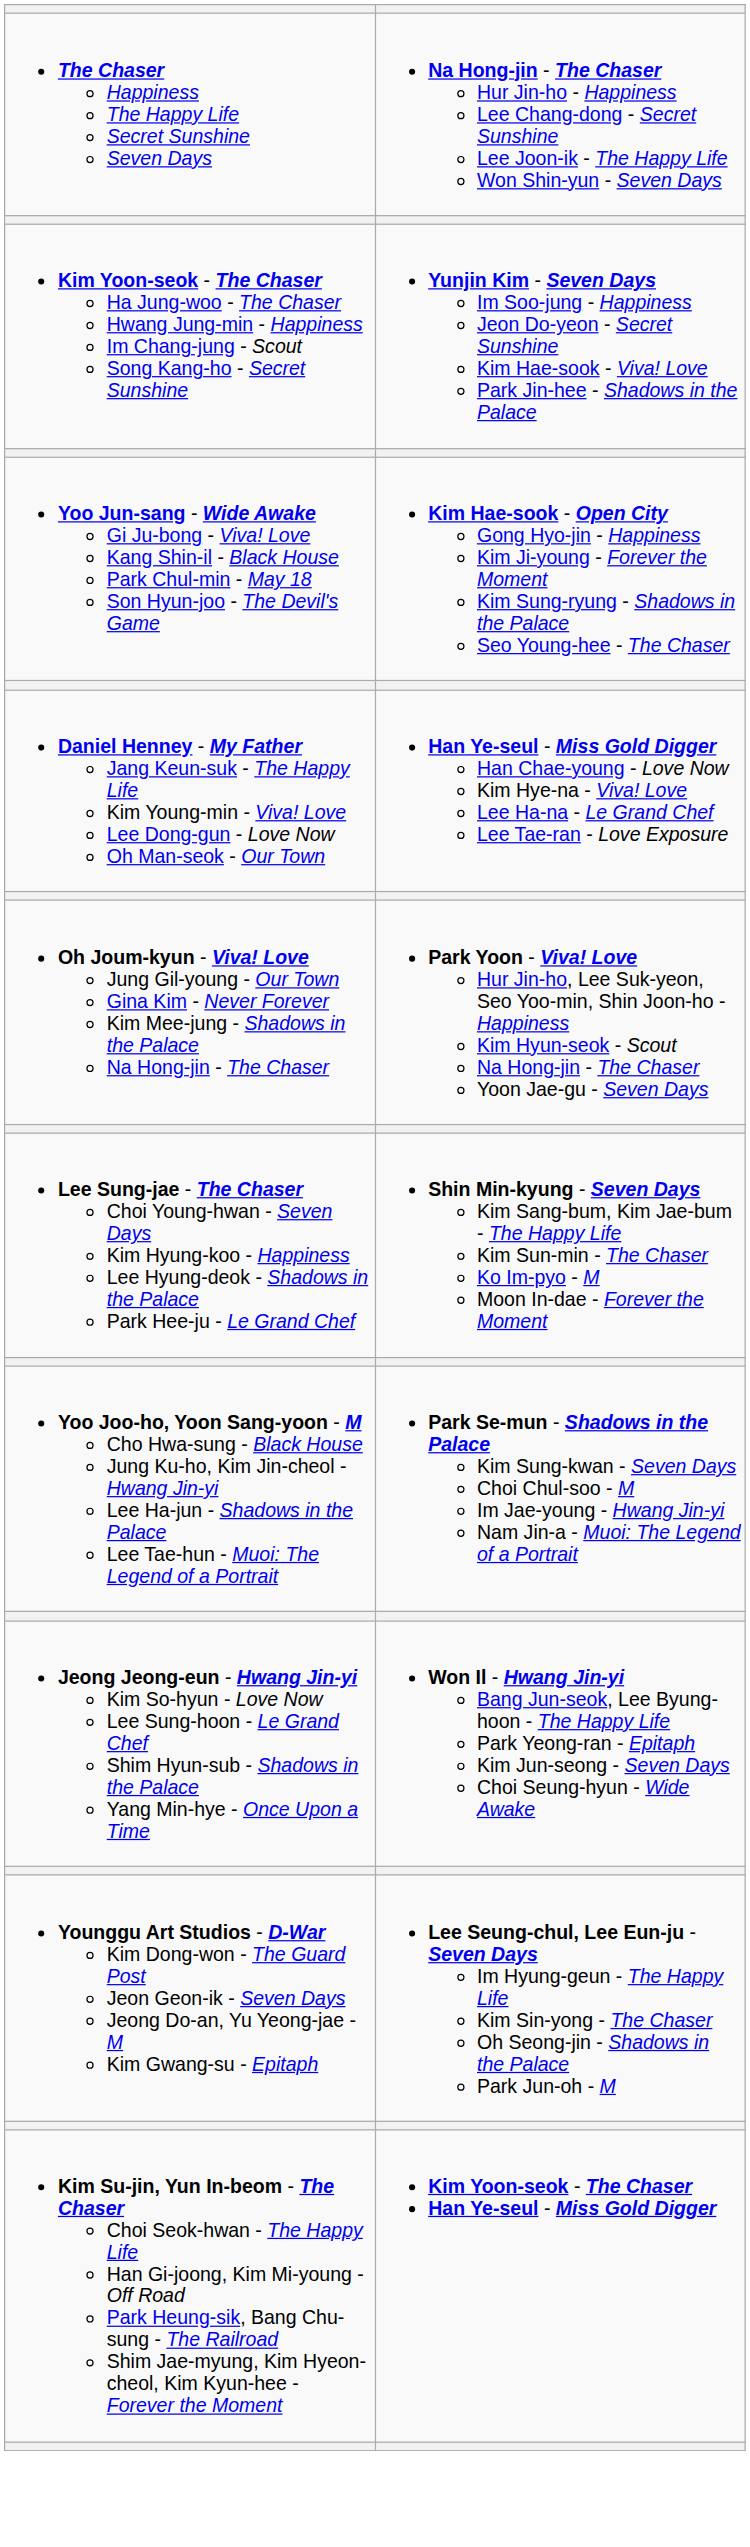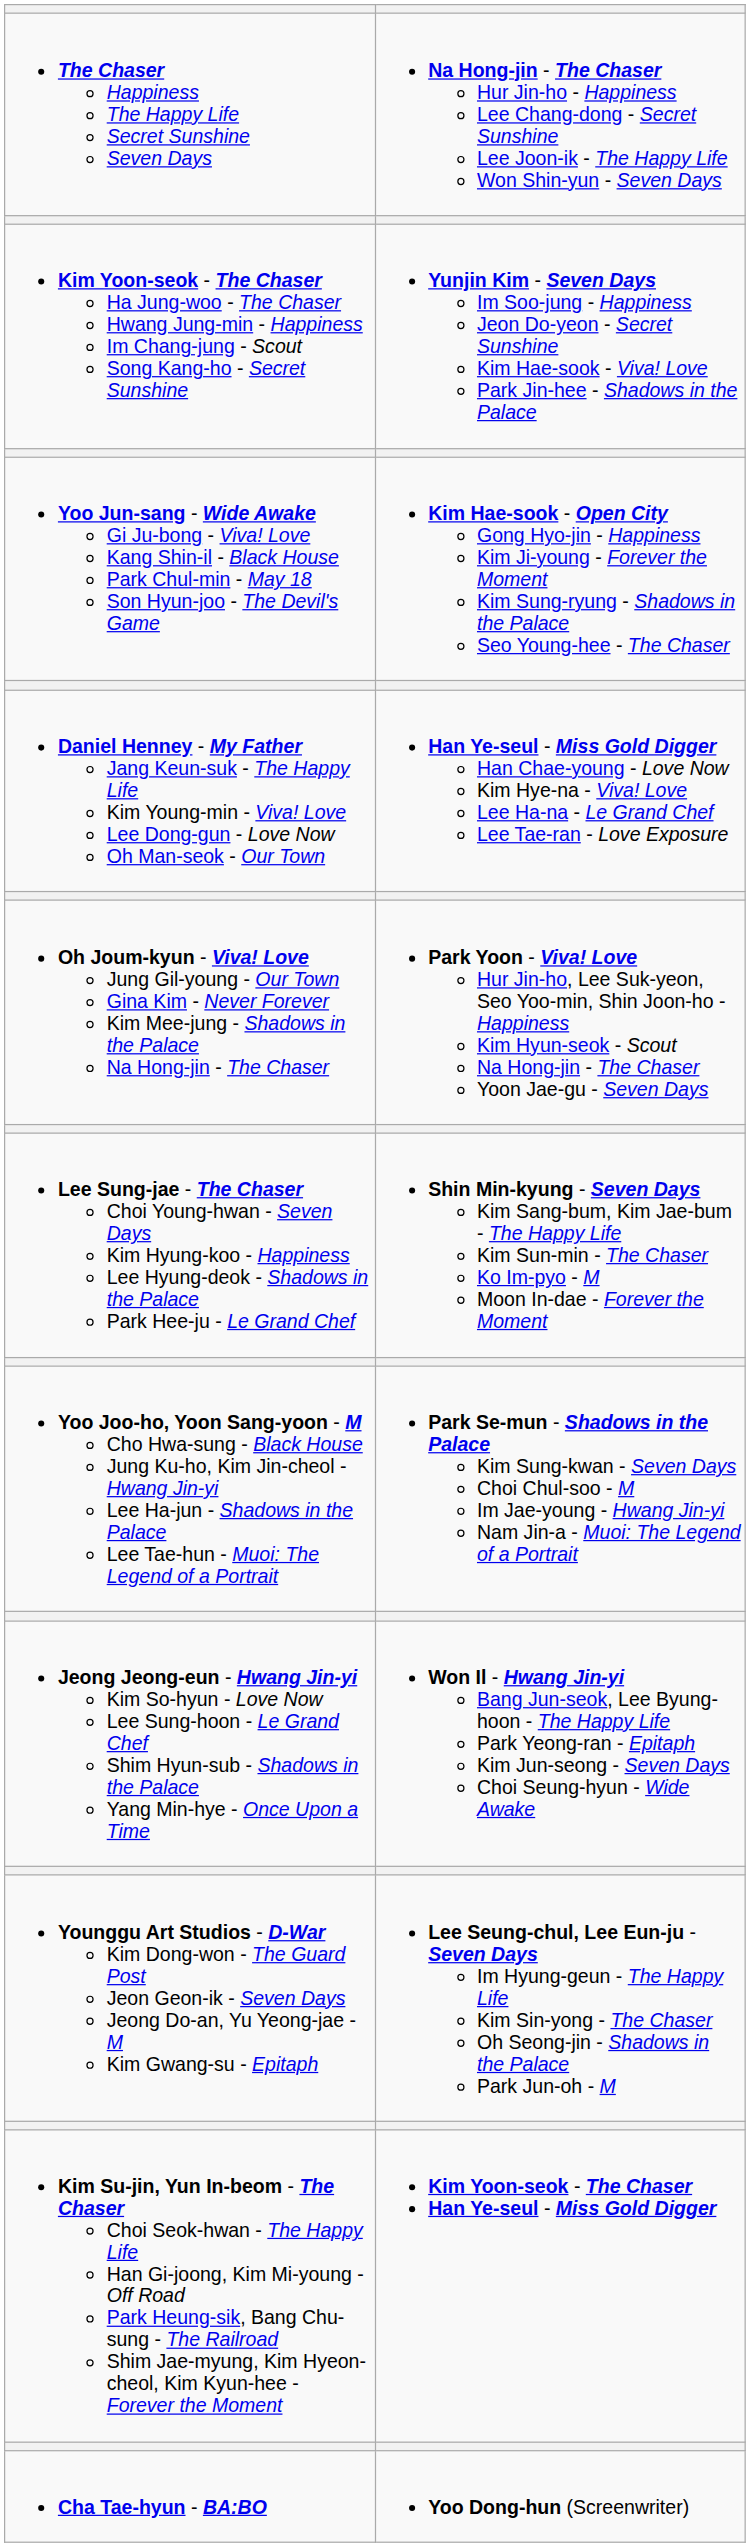+ row: Cha Tae-hyun - BA:BO | Yoo Dong-hun (Screenwriter)
